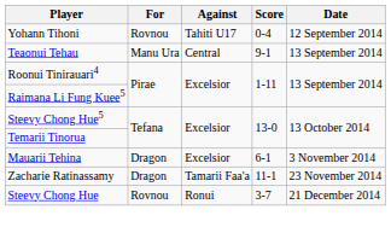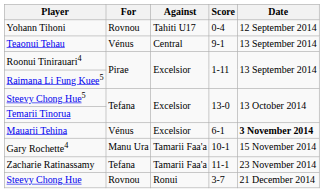Teaonui Tehau | For: Manu Ura -> Vénus
Mauarii Tehina | For: Dragon -> Vénus
Mauarii Tehina | Date: normal -> bold
+ row: Gary Rochette4 | Manu Ura | Tamarii Faa'a | 10-1 | 15 November 2014
Zacharie Ratinassamy | For: Dragon -> Tefana
